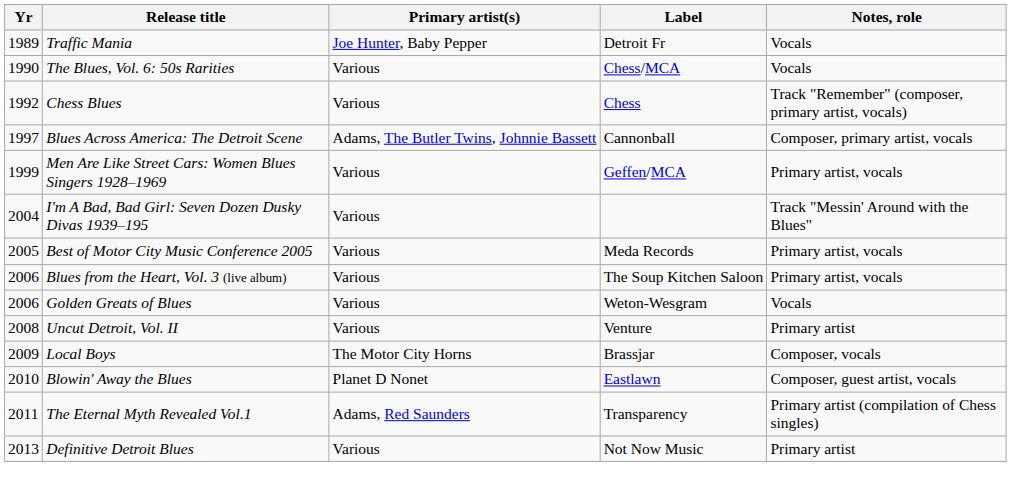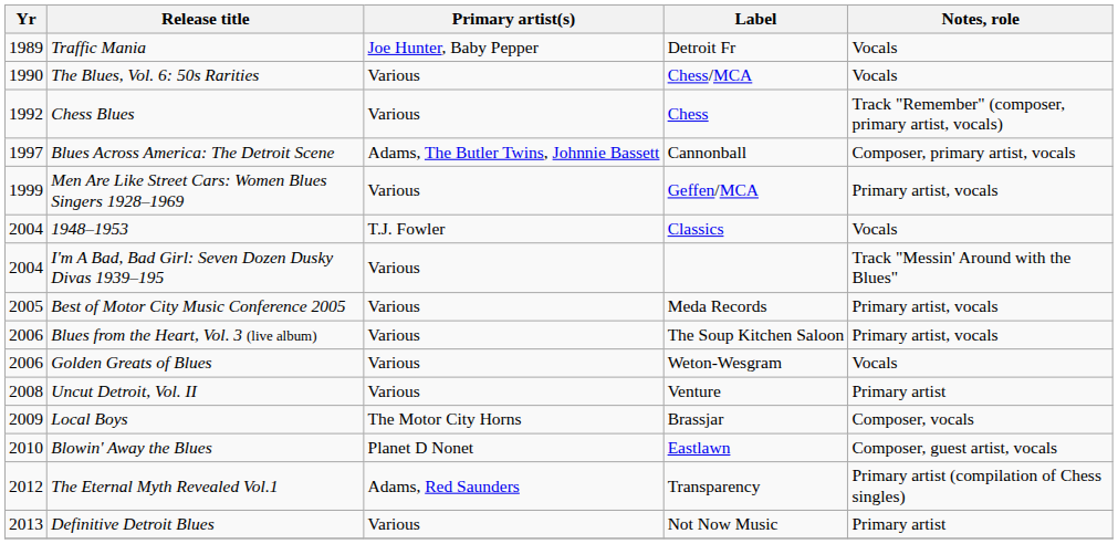+ row: 2004 | 1948–1953 | T.J. Fowler | Classics | Vocals
The Eternal Myth Revealed Vol.1 | Yr: 2011 -> 2012
